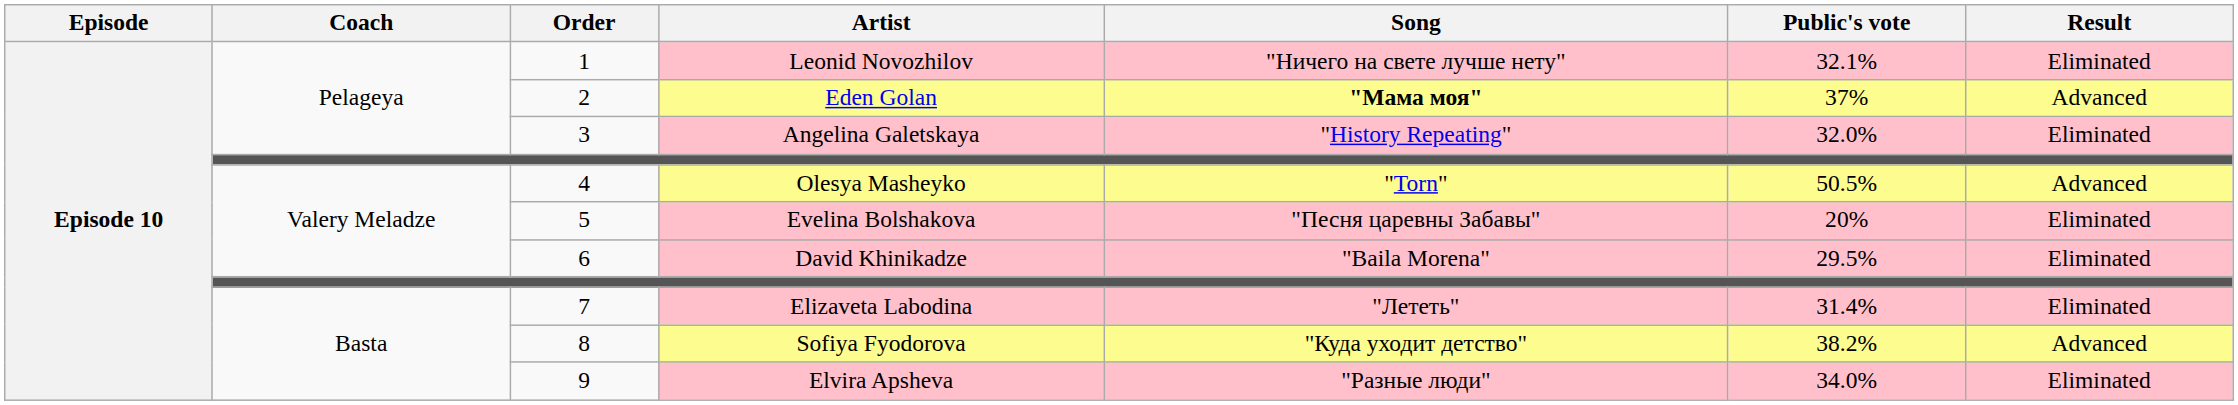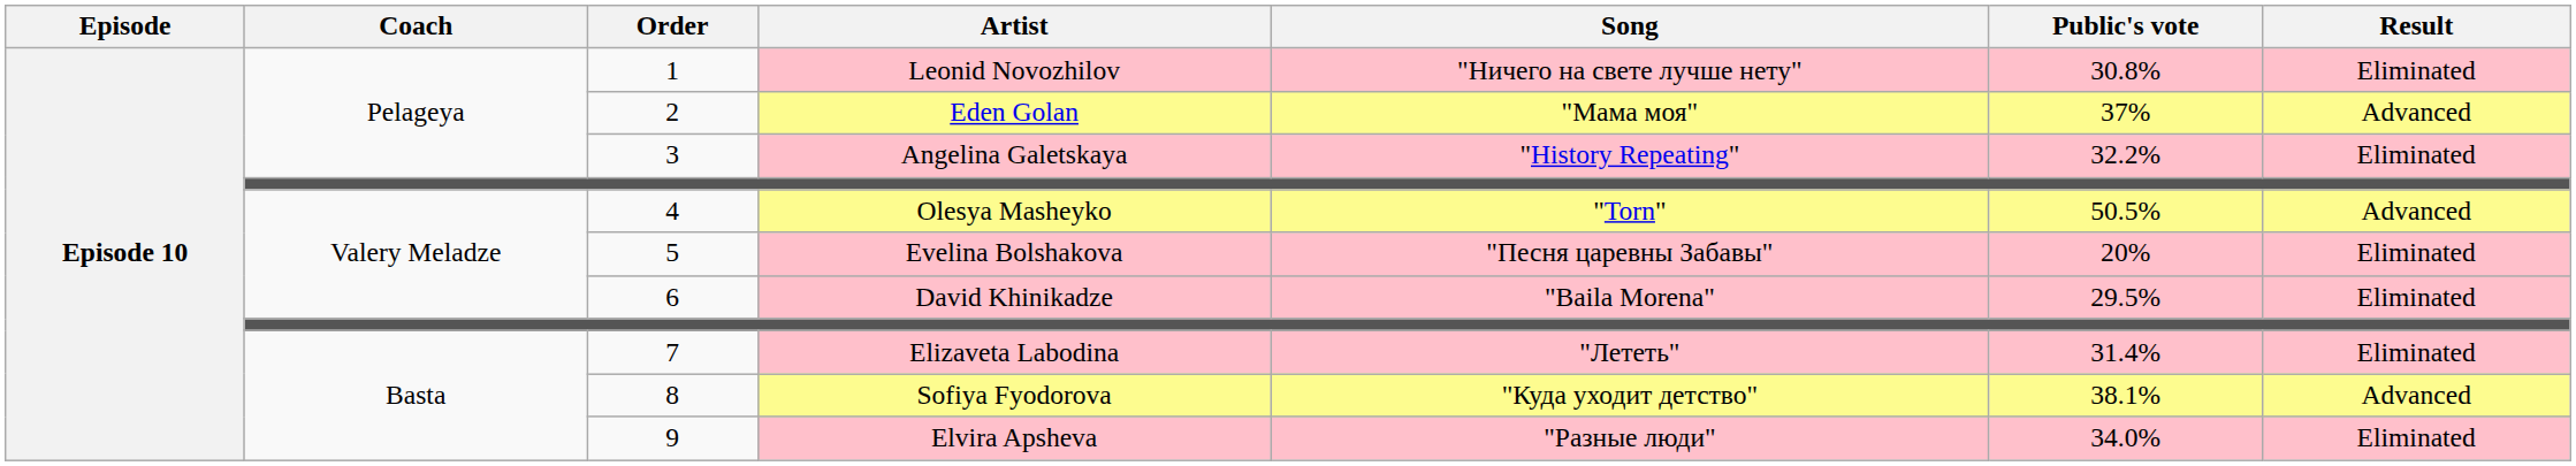Leonid Novozhilov | Public's vote: 32.1% -> 30.8%
Eden Golan | Song: bold -> normal
Angelina Galetskaya | Public's vote: 32.0% -> 32.2%
Sofiya Fyodorova | Public's vote: 38.2% -> 38.1%
